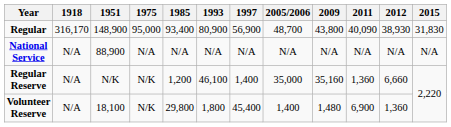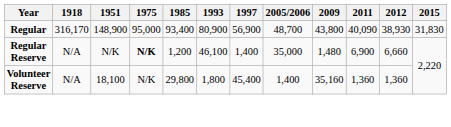- row: National Service | N/A | 88,900 | N/A | N/A | N/A | N/A | N/A | N/A | N/A | N/A | N/A
Regular Reserve | 1975: normal -> bold
Regular Reserve | 2009: 35,160 -> 1,480
Regular Reserve | 2011: 1,360 -> 6,900
Volunteer Reserve | 2009: 1,480 -> 35,160
Volunteer Reserve | 2011: 6,900 -> 1,360
